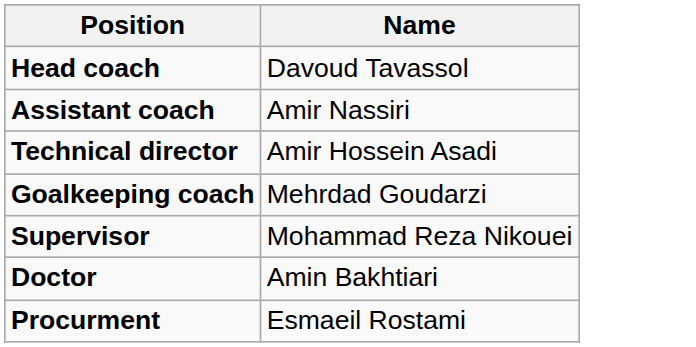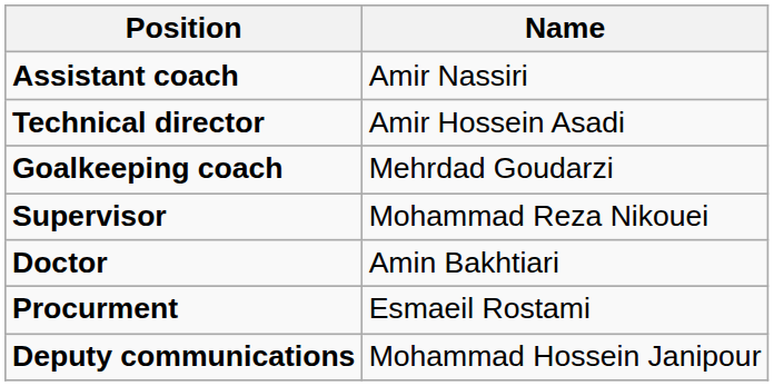- row: Head coach | Davoud Tavassol
+ row: Deputy communications | Mohammad Hossein Janipour
